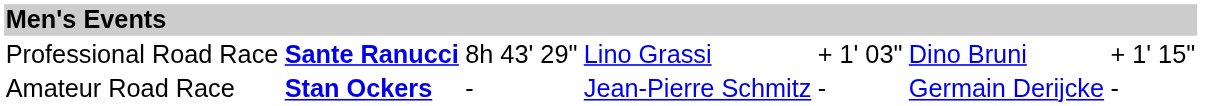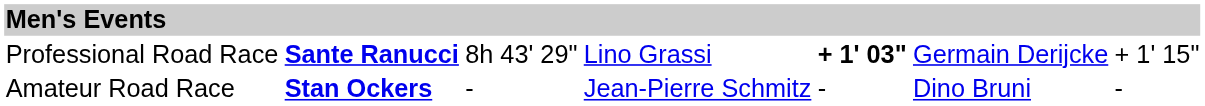Professional Road Race | column 5: normal -> bold
Professional Road Race | column 6: Dino Bruni -> Germain Derijcke
Amateur Road Race | column 6: Germain Derijcke -> Dino Bruni
